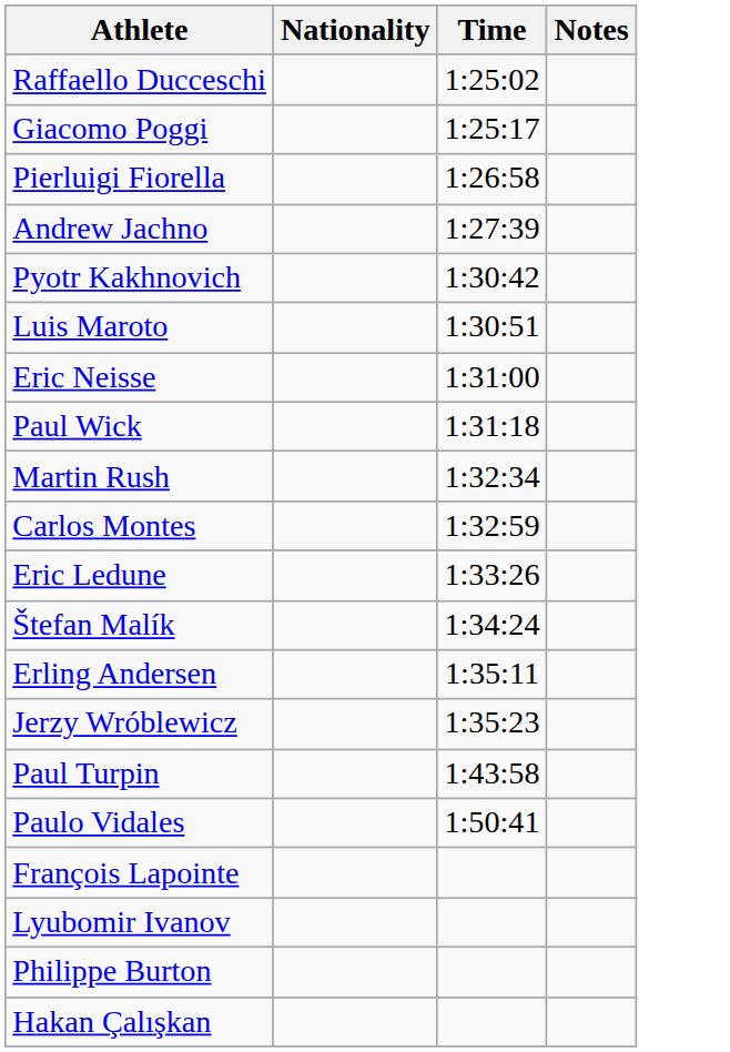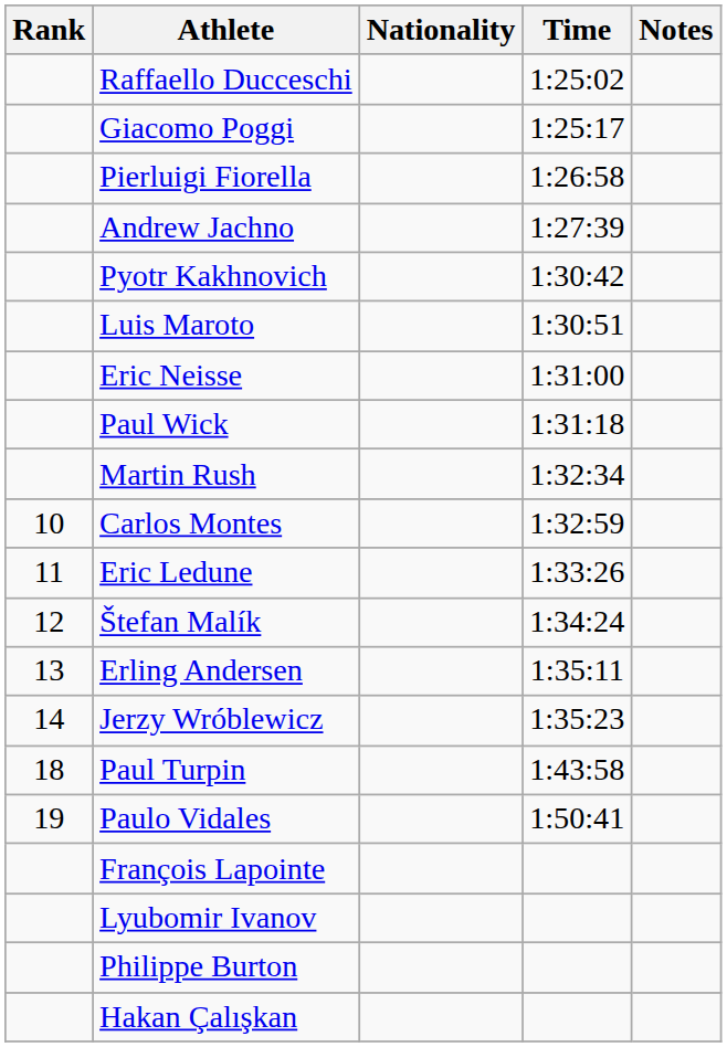+ column: Rank | 10 | 11 | 12 | 13 | 14 | 18 | 19
